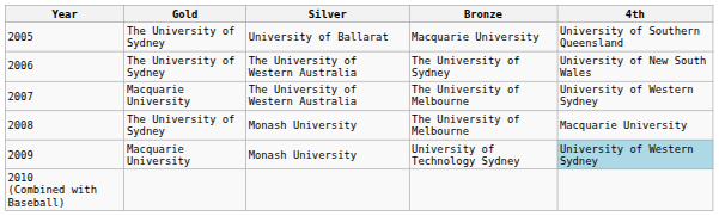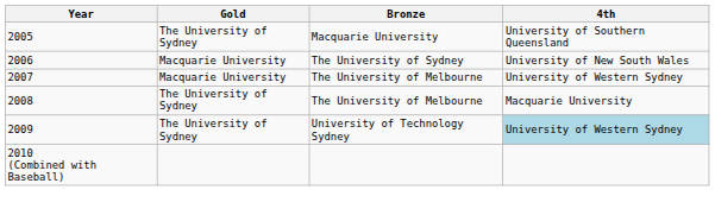- column: Silver | University of Ballarat | The University of Western Australia | The University of Western Australia | Monash University | Monash University
2006 | Gold: The University of Sydney -> Macquarie University
2009 | Gold: Macquarie University -> The University of Sydney
